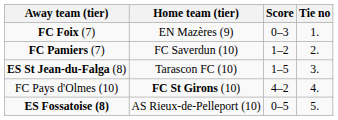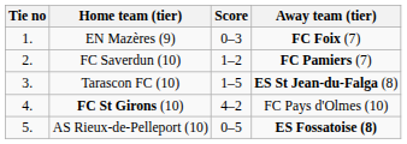columns swapped: Tie no <-> Away team (tier)
